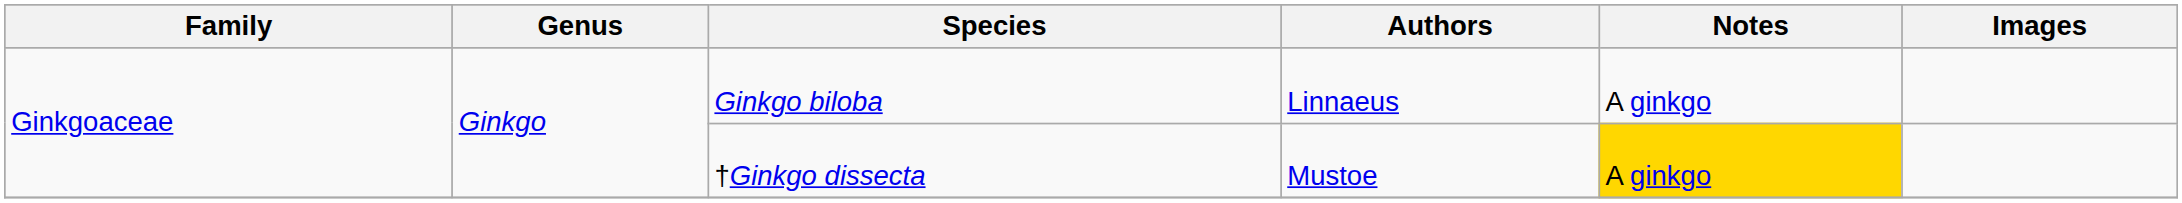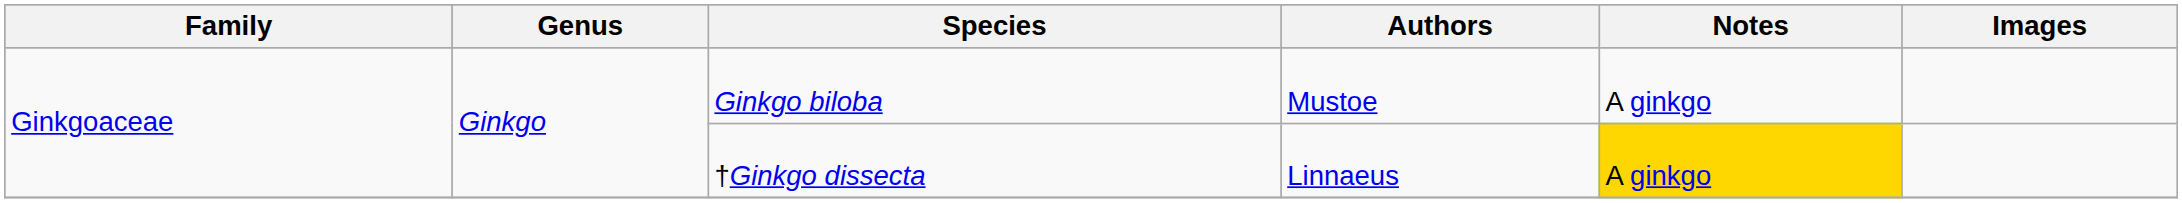Ginkgo biloba | Authors: Linnaeus -> Mustoe
†Ginkgo dissecta | Authors: Mustoe -> Linnaeus
